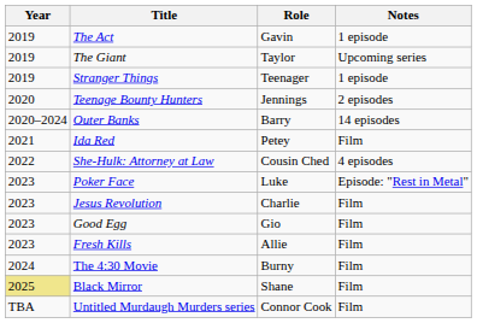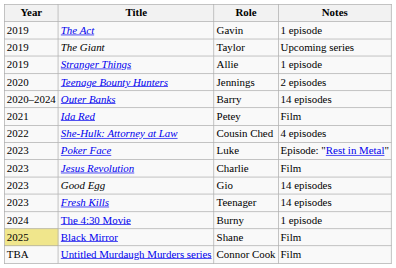Stranger Things | Role: Teenager -> Allie
Good Egg | Notes: Film -> 14 episodes
Fresh Kills | Role: Allie -> Teenager
Fresh Kills | Notes: Film -> 14 episodes
The 4:30 Movie | Notes: Film -> 1 episode
